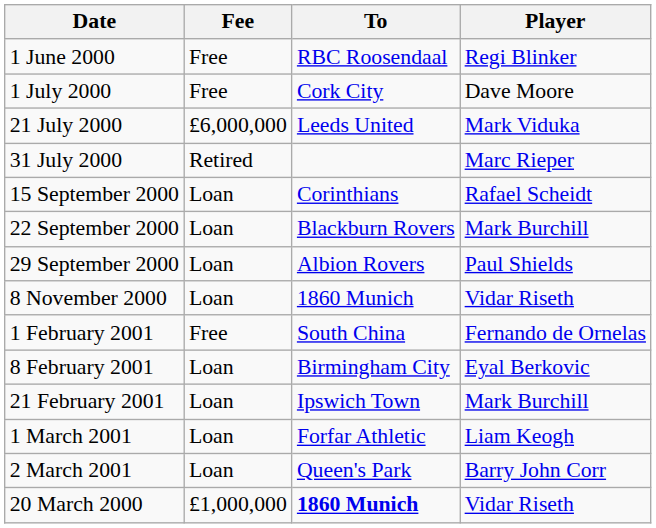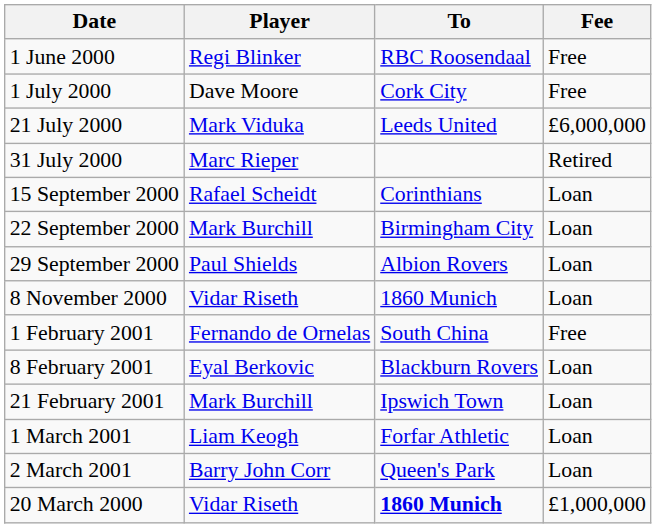columns swapped: Player <-> Fee
22 September 2000 | To: Blackburn Rovers -> Birmingham City
8 February 2001 | To: Birmingham City -> Blackburn Rovers
